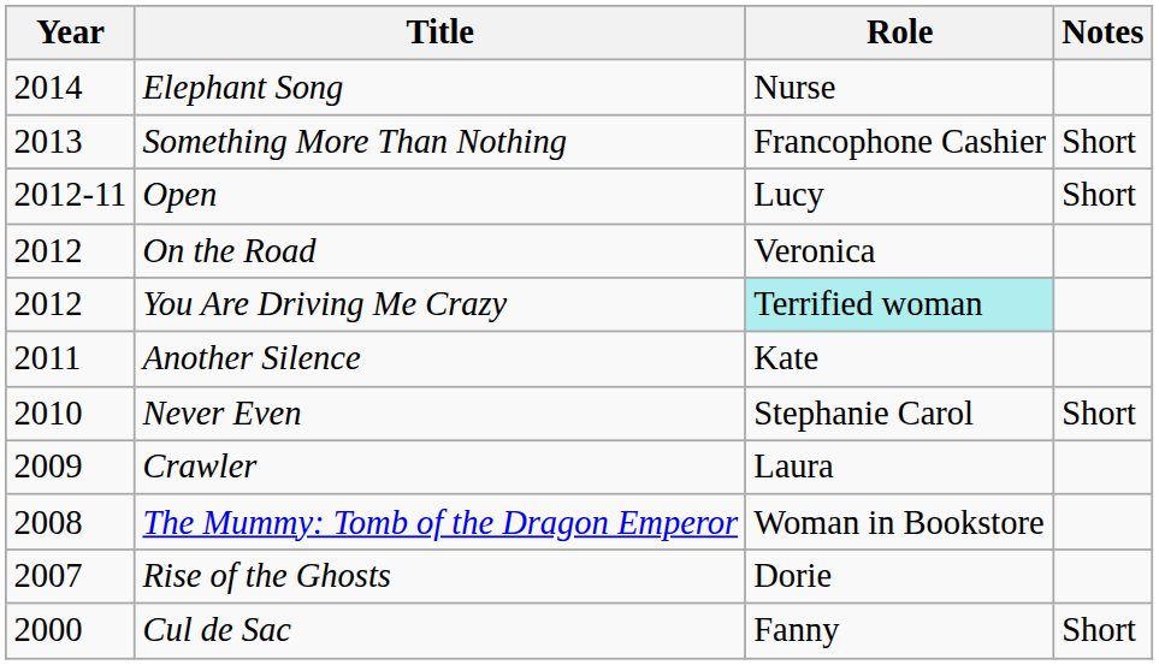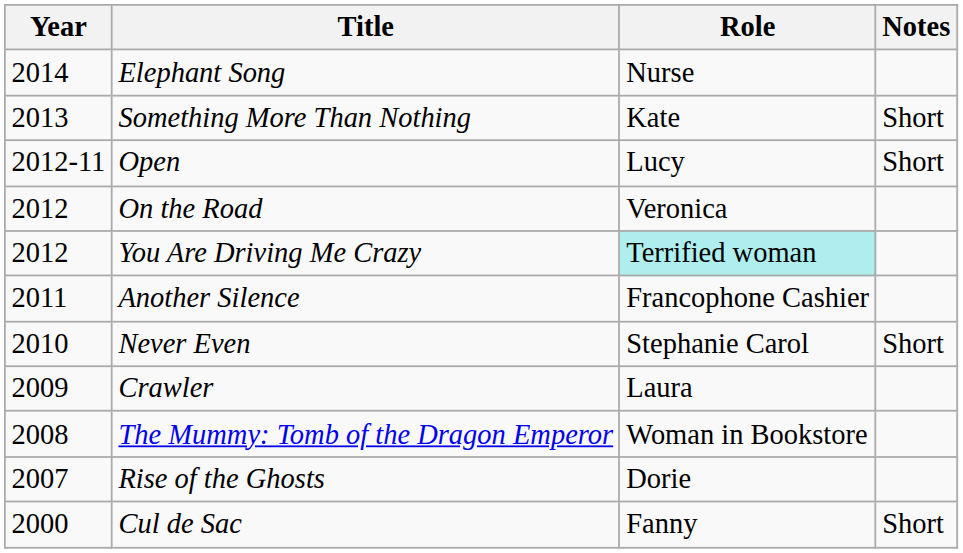Something More Than Nothing | Role: Francophone Cashier -> Kate
Another Silence | Role: Kate -> Francophone Cashier
